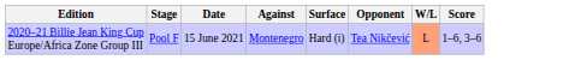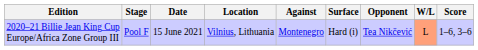+ column: Location | Vilnius, Lithuania
